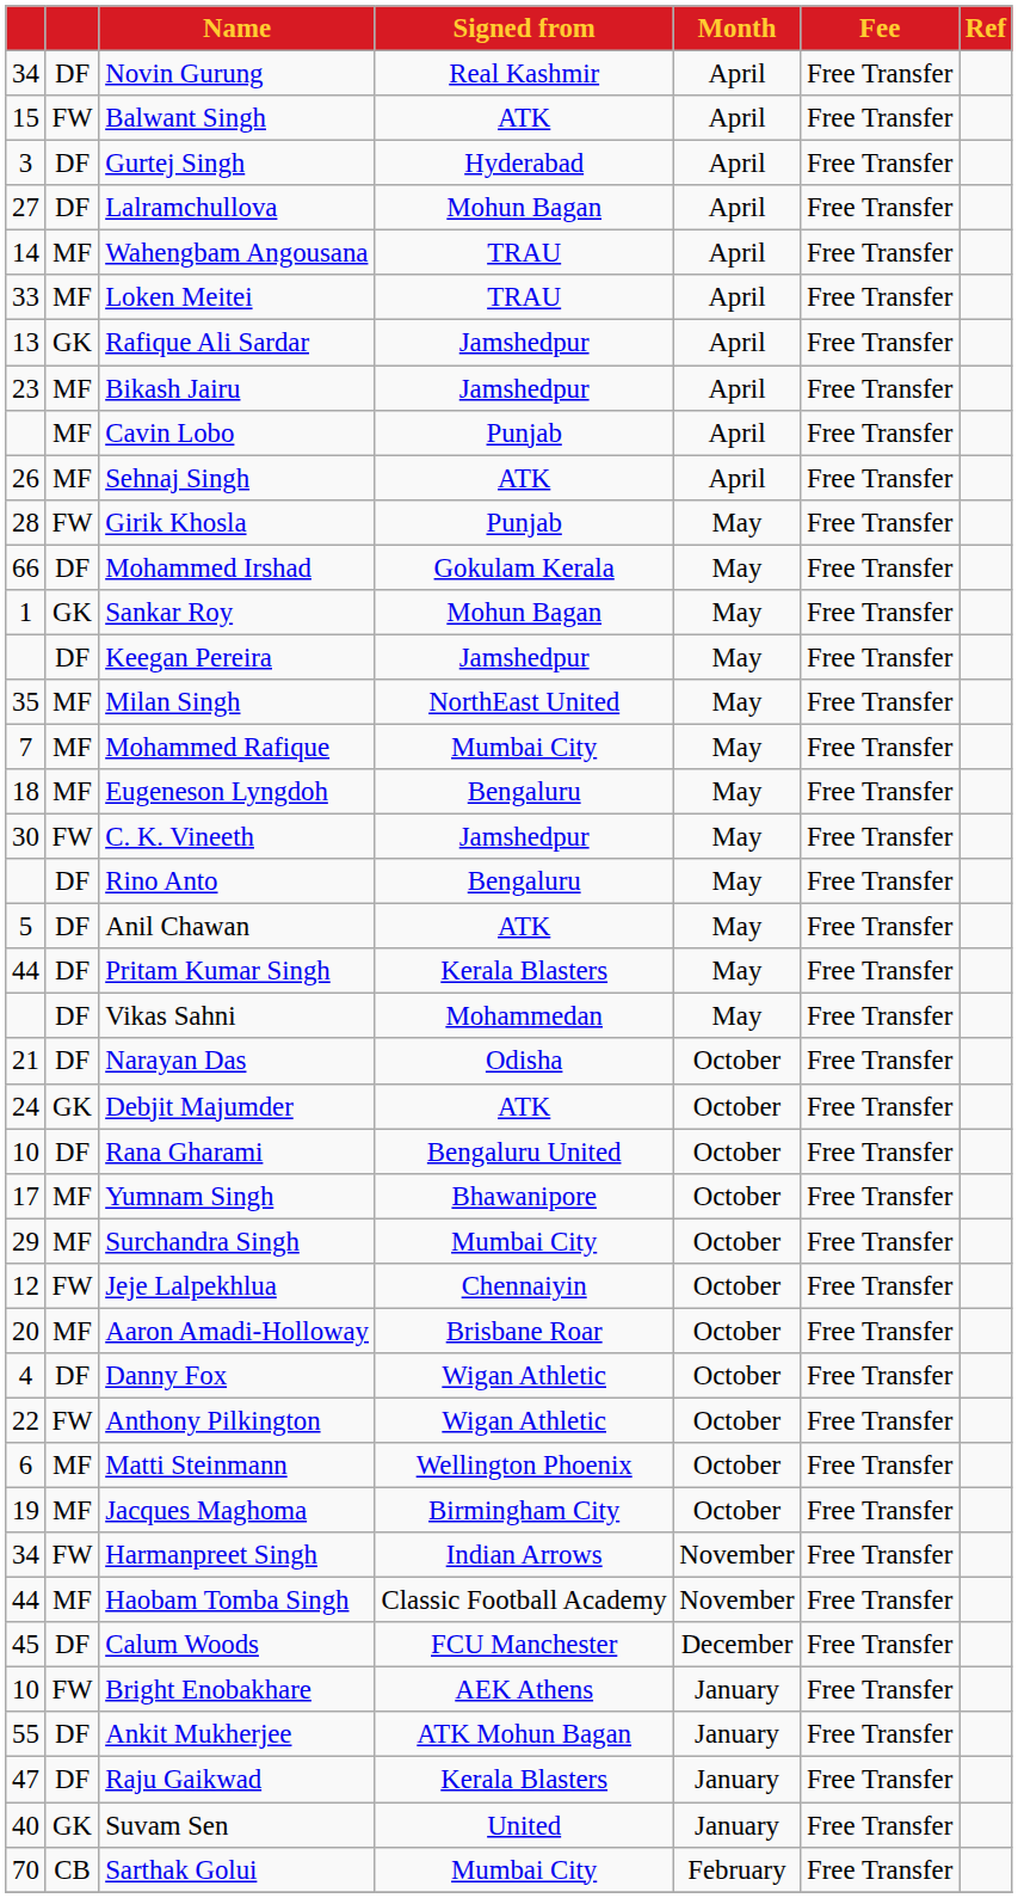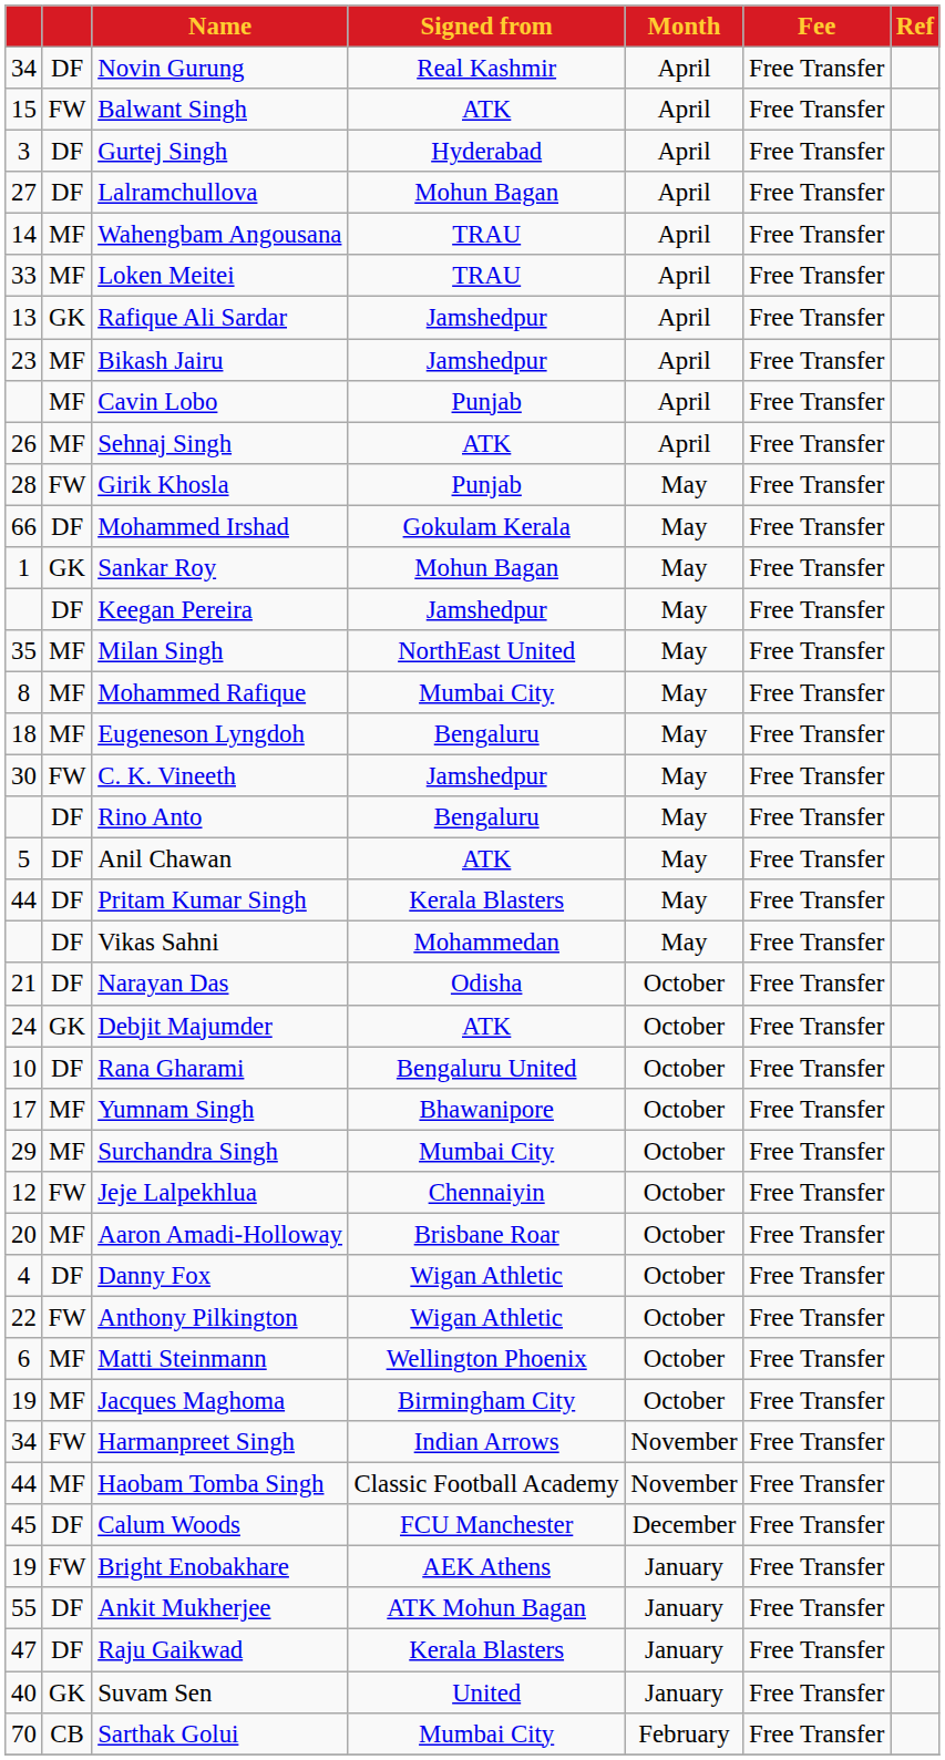Mohammed Rafique | column 1: 7 -> 8
Bright Enobakhare | column 1: 10 -> 19
